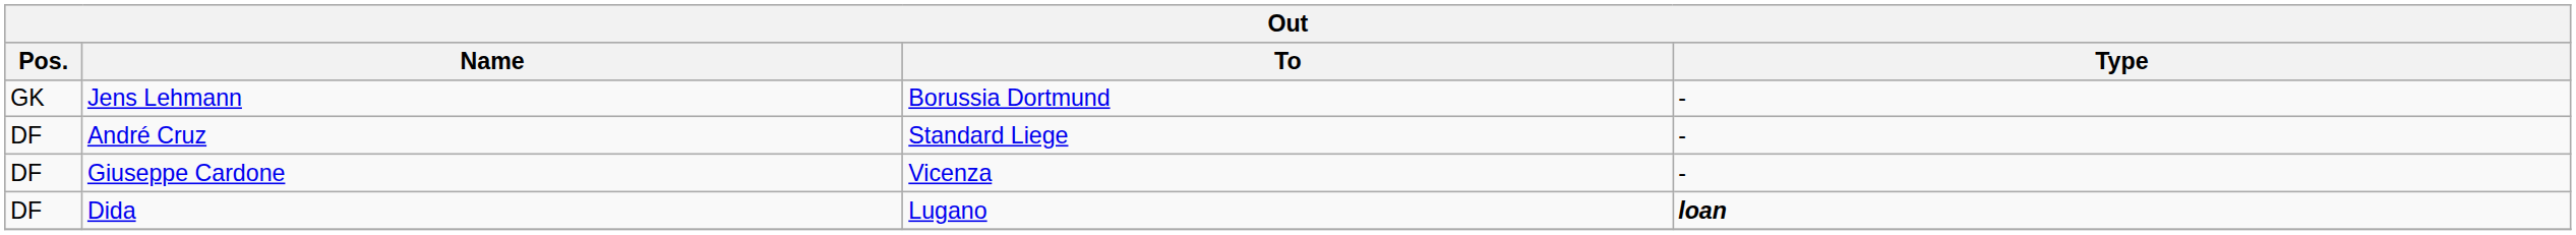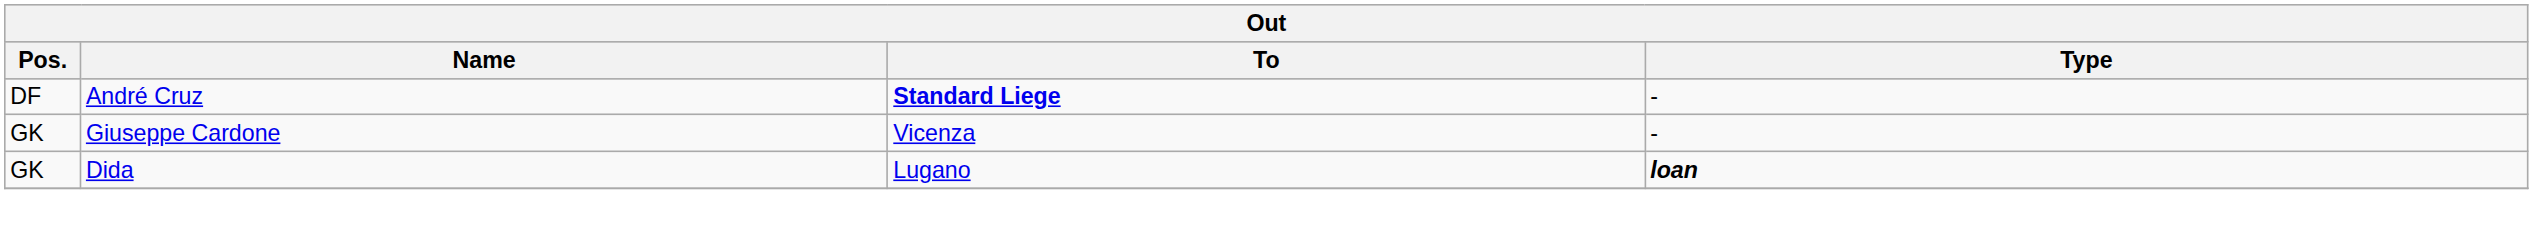- row: GK | Jens Lehmann | Borussia Dortmund | -
André Cruz | To: normal -> bold
Giuseppe Cardone | Pos.: DF -> GK
Dida | Pos.: DF -> GK
